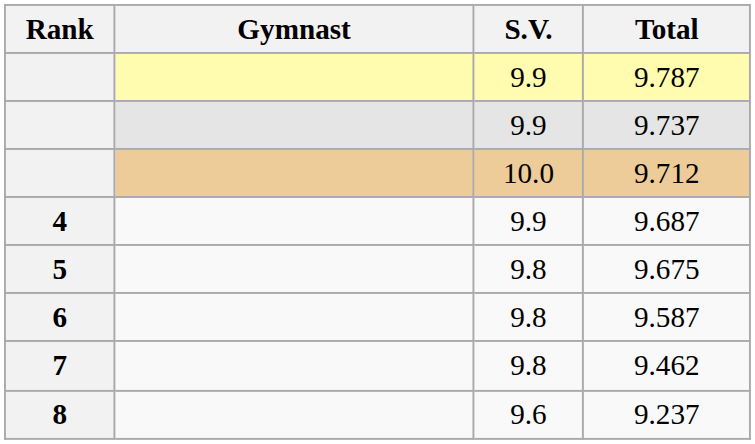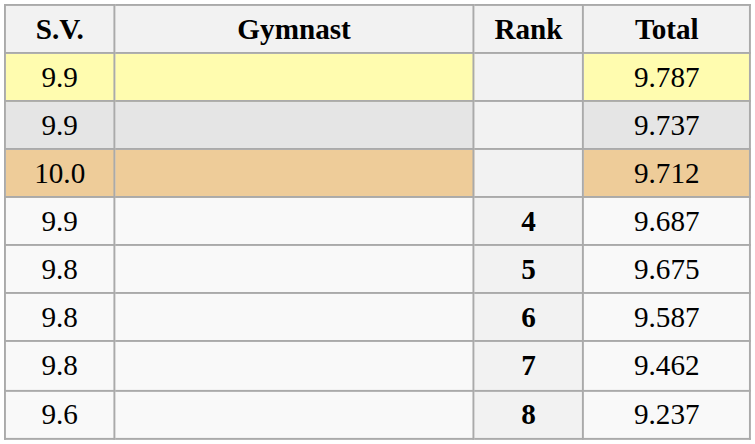columns swapped: Rank <-> S.V.
